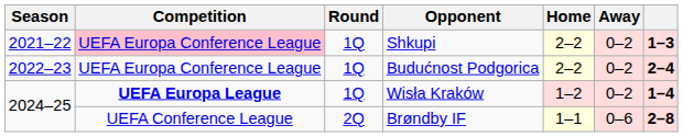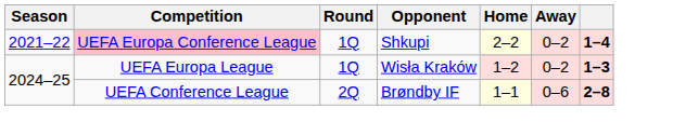Shkupi | column 7: 1–3 -> 1–4
- row: 2022–23 | UEFA Europa Conference League | 1Q | Budućnost Podgorica | 2–2 | 0–2 | 2–4
Wisła Kraków | Competition: bold -> normal
Wisła Kraków | column 7: 1–4 -> 1–3
